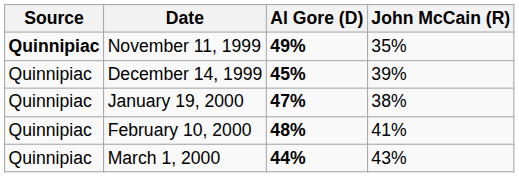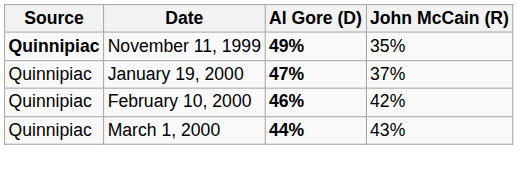- row: Quinnipiac | December 14, 1999 | 45% | 39%
January 19, 2000 | John McCain (R): 38% -> 37%
February 10, 2000 | Al Gore (D): 48% -> 46%
February 10, 2000 | John McCain (R): 41% -> 42%
